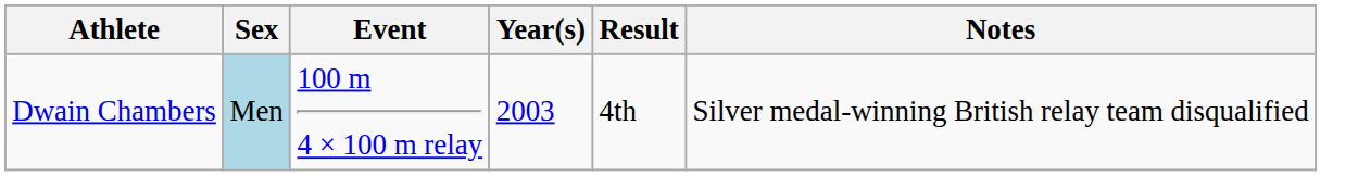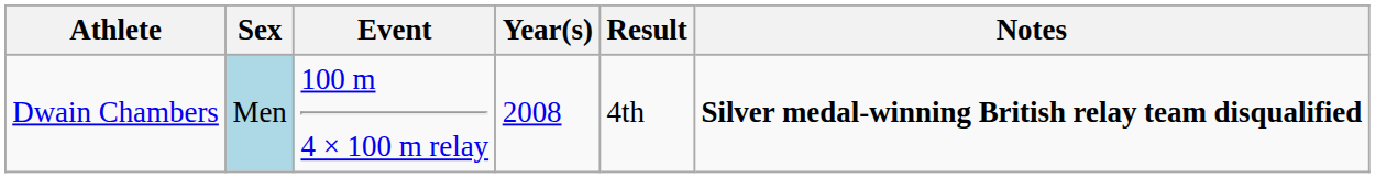Dwain Chambers | Year(s): 2003 -> 2008
Dwain Chambers | Notes: normal -> bold
